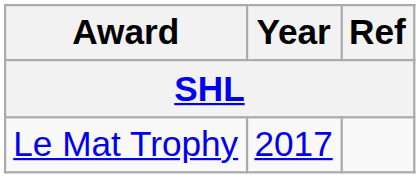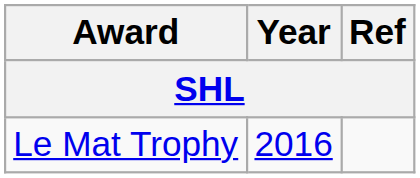Le Mat Trophy | Year: 2017 -> 2016
